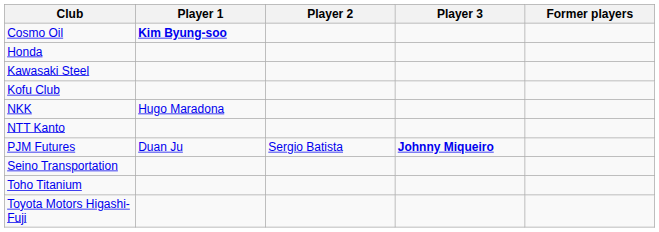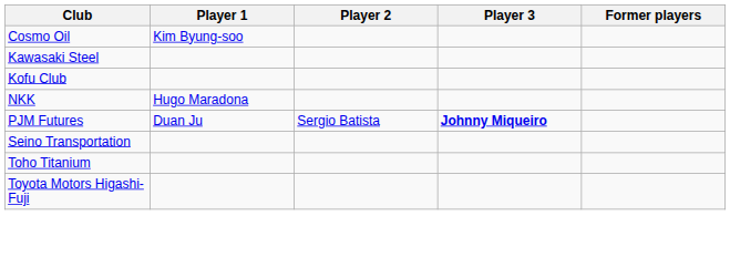Cosmo Oil | Player 1: bold -> normal
- row: Honda
- row: NTT Kanto
